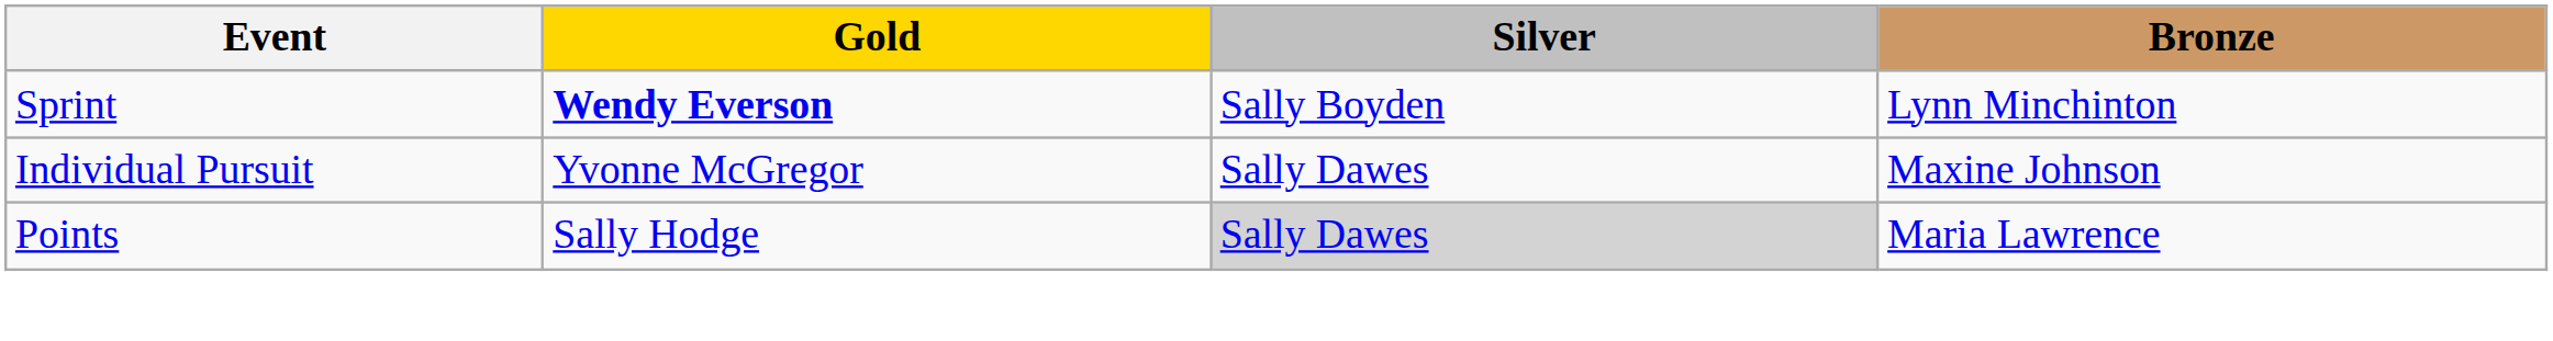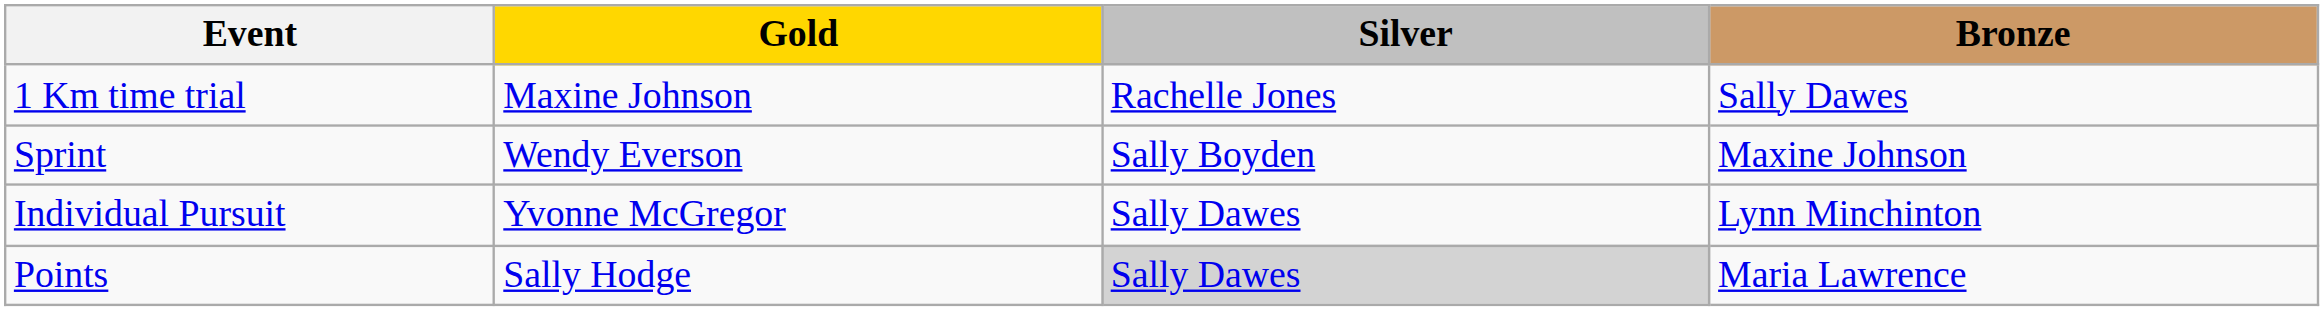+ row: 1 Km time trial | Maxine Johnson | Rachelle Jones | Sally Dawes
Sprint | Gold: bold -> normal
Sprint | Bronze: Lynn Minchinton -> Maxine Johnson
Individual Pursuit | Bronze: Maxine Johnson -> Lynn Minchinton
